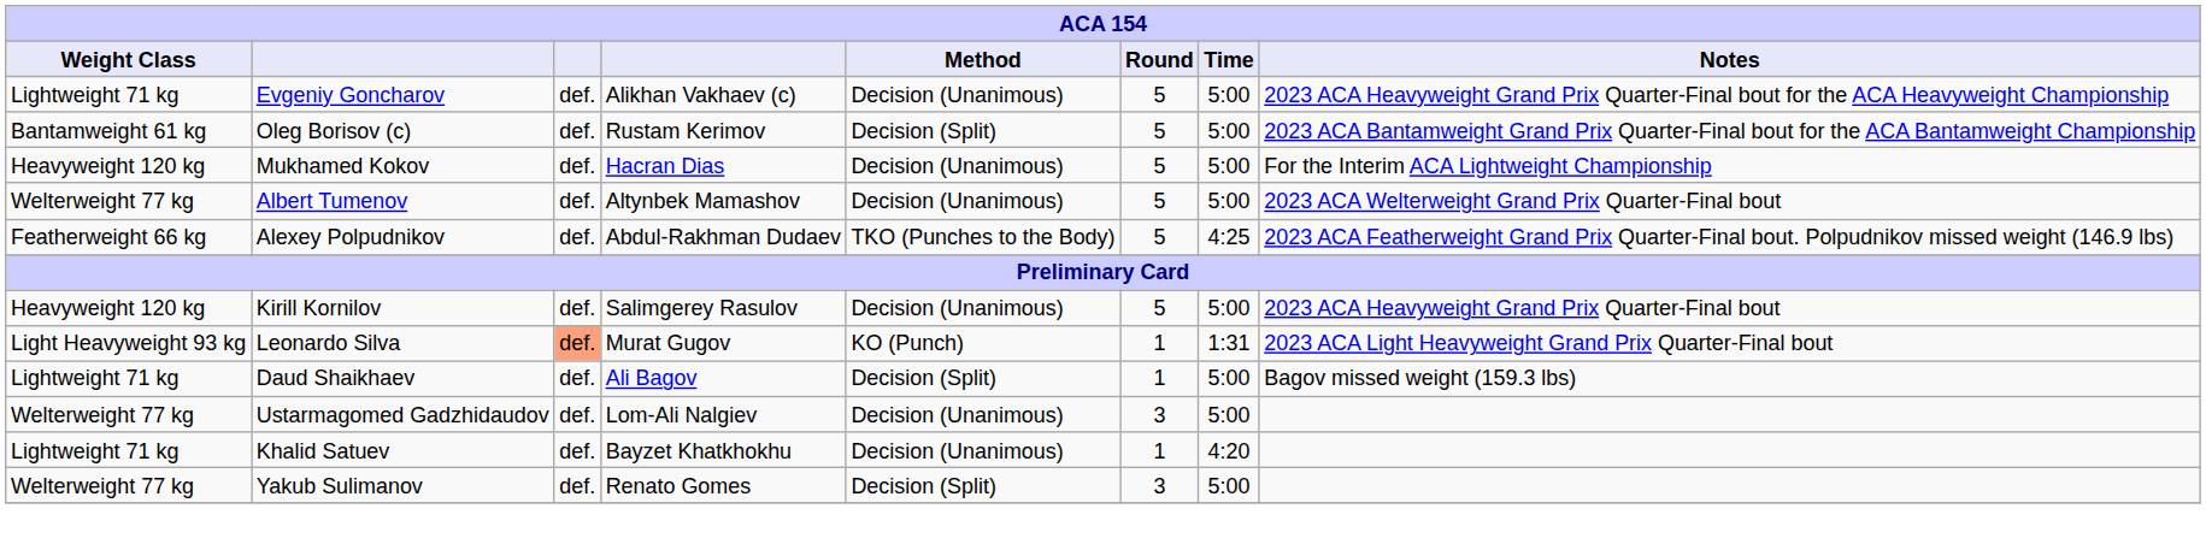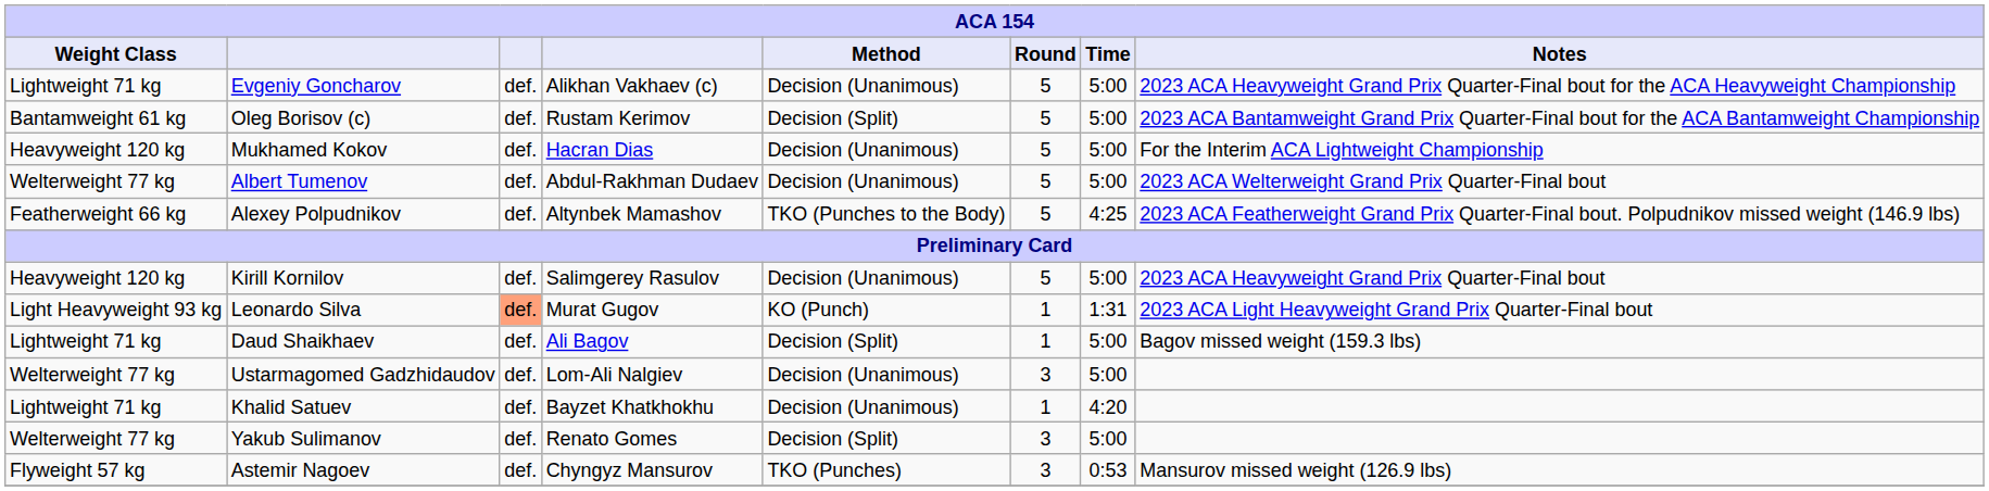Albert Tumenov | column 4: Altynbek Mamashov -> Abdul-Rakhman Dudaev
Alexey Polpudnikov | column 4: Abdul-Rakhman Dudaev -> Altynbek Mamashov
+ row: Flyweight 57 kg | Astemir Nagoev | def. | Chyngyz Mansurov | TKO (Punches) | 3 | 0:53 | Mansurov missed weight (126.9 lbs)
